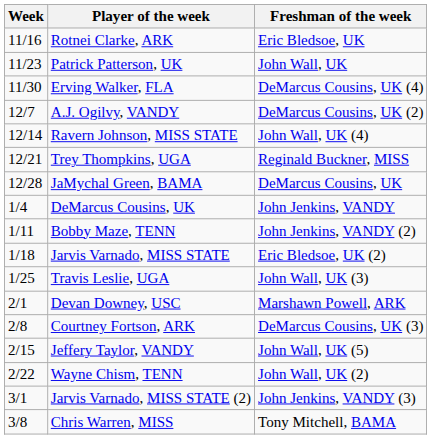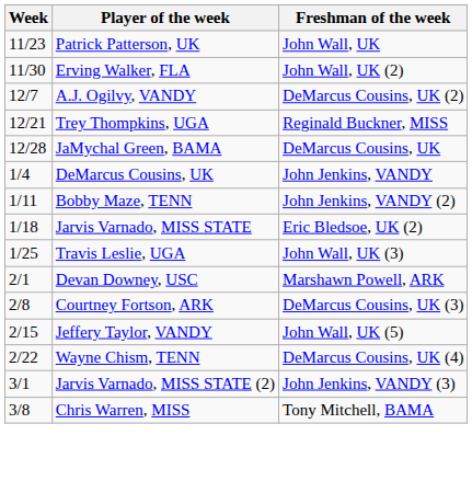- row: 11/16 | Rotnei Clarke, ARK | Eric Bledsoe, UK
Erving Walker, FLA | Freshman of the week: DeMarcus Cousins, UK (4) -> John Wall, UK (2)
- row: 12/14 | Ravern Johnson, MISS STATE | John Wall, UK (4)
Wayne Chism, TENN | Freshman of the week: John Wall, UK (2) -> DeMarcus Cousins, UK (4)
